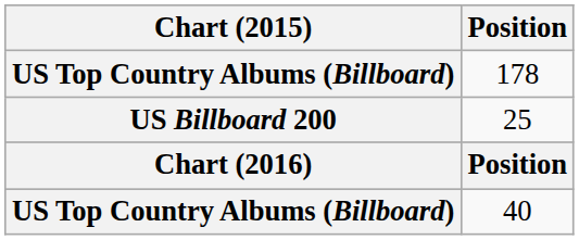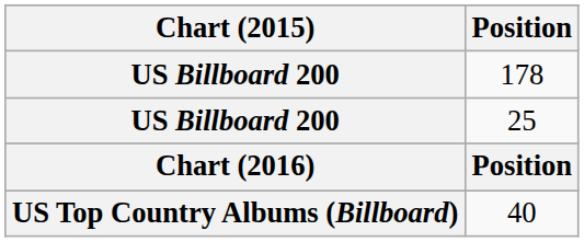178 | Chart (2015): US Top Country Albums (Billboard) -> US Billboard 200
